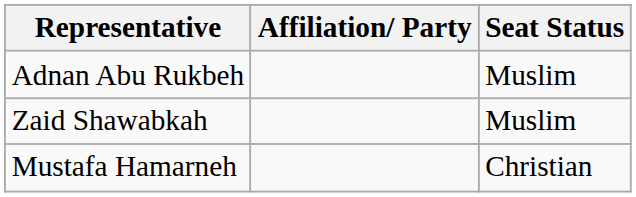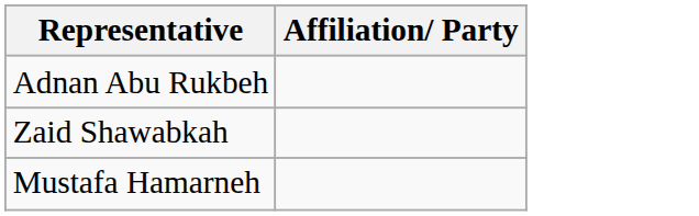- column: Seat Status | Muslim | Muslim | Christian
